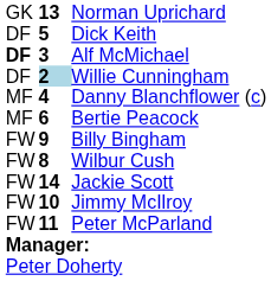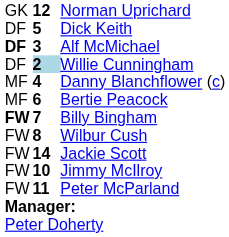Norman Uprichard | column 2: 13 -> 12
Billy Bingham | column 1: normal -> bold
Billy Bingham | column 2: 9 -> 7
